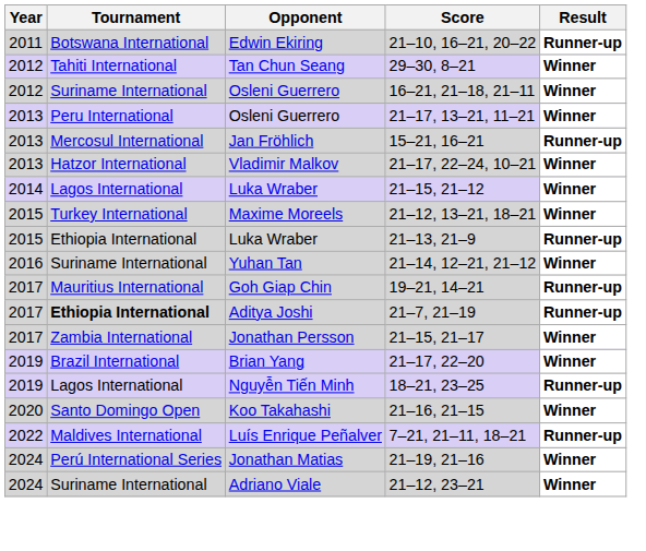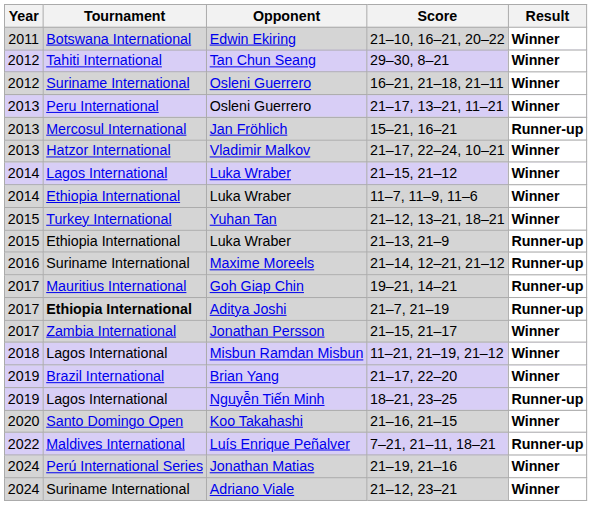21–10, 16–21, 20–22 | Result: Runner-up -> Winner
+ row: 2014 | Ethiopia International | Luka Wraber | 11–7, 11–9, 11–6 | Winner
21–12, 13–21, 18–21 | Opponent: Maxime Moreels -> Yuhan Tan
21–14, 12–21, 21–12 | Opponent: Yuhan Tan -> Maxime Moreels
21–14, 12–21, 21–12 | Result: Winner -> Runner-up
+ row: 2018 | Lagos International | Misbun Ramdan Misbun | 11–21, 21–19, 21–12 | Winner
